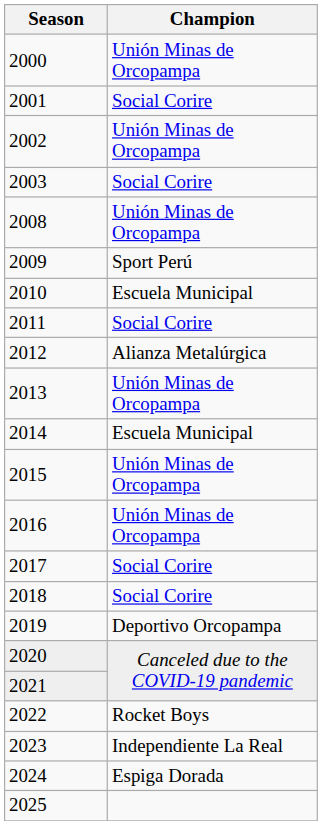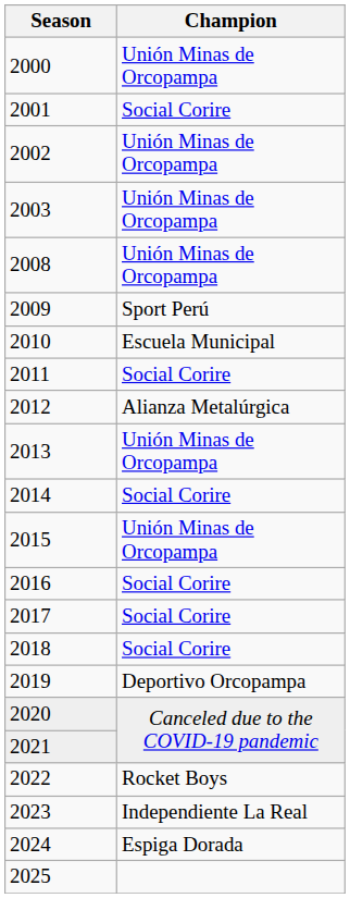2003 | Champion: Social Corire -> Unión Minas de Orcopampa
2014 | Champion: Escuela Municipal -> Social Corire
2016 | Champion: Unión Minas de Orcopampa -> Social Corire
